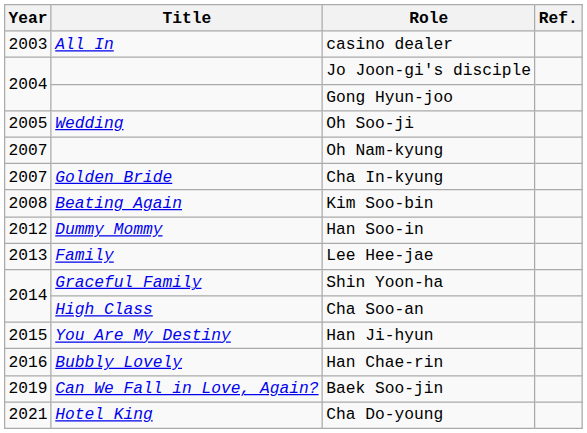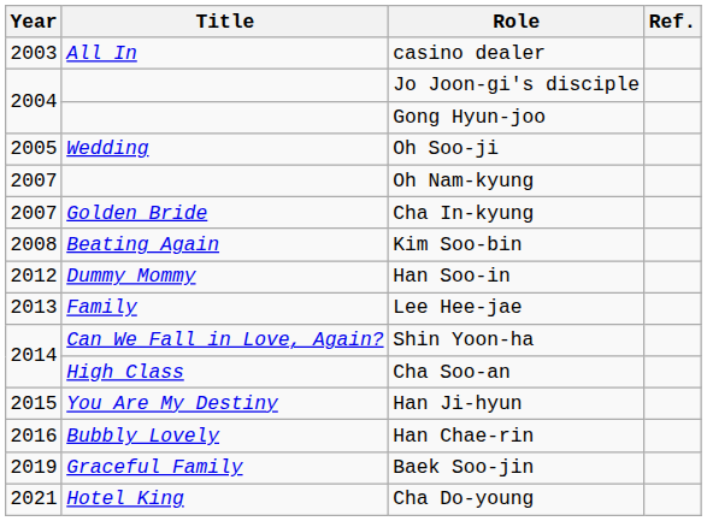Shin Yoon-ha | Title: Graceful Family -> Can We Fall in Love, Again?
Baek Soo-jin | Title: Can We Fall in Love, Again? -> Graceful Family
